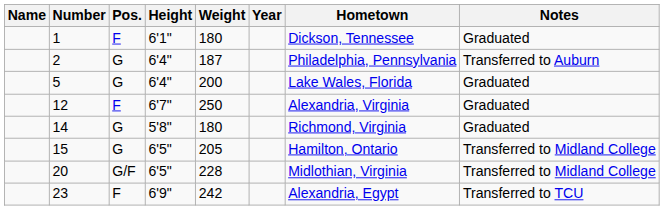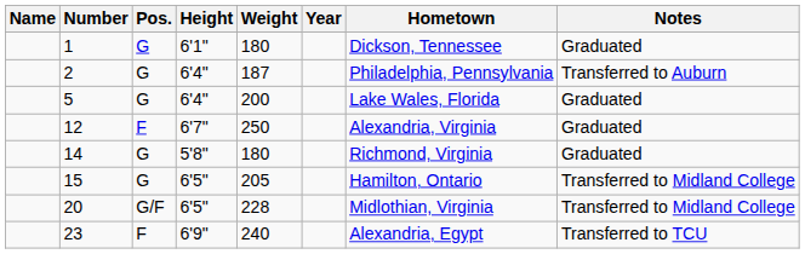1 | Pos.: F -> G
23 | Weight: 242 -> 240
